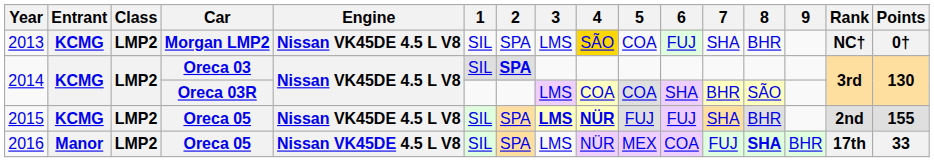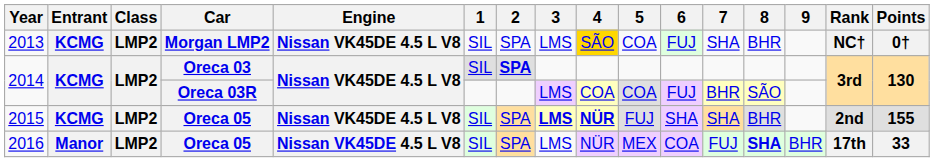2014 / Oreca 03R | 6: SHA -> FUJ
2015 | 6: FUJ -> SHA
